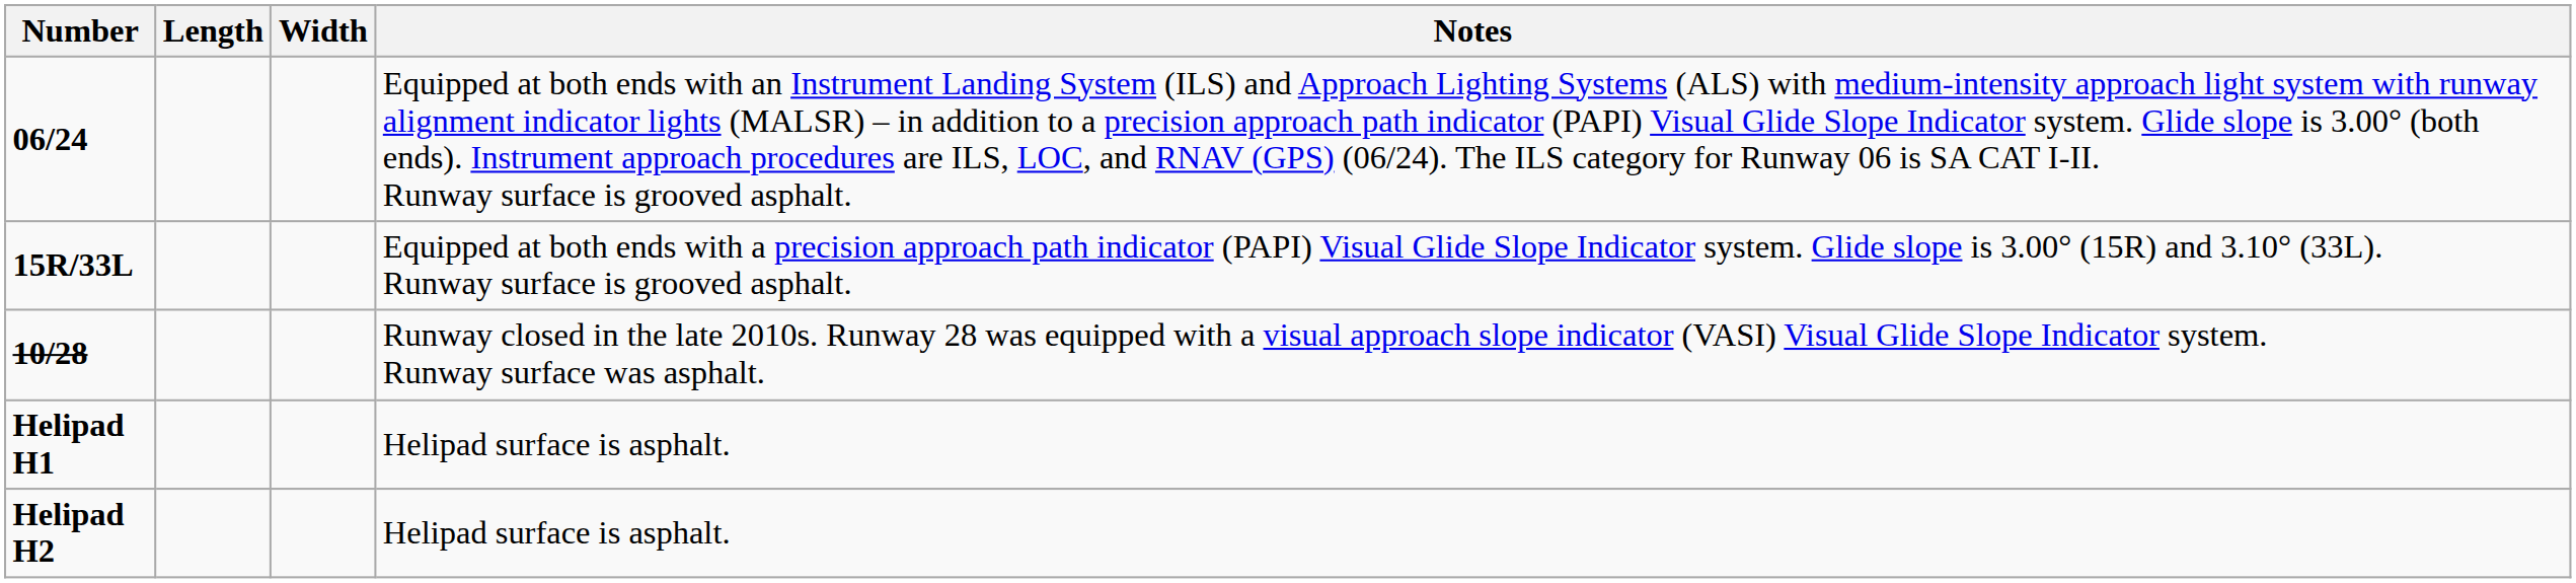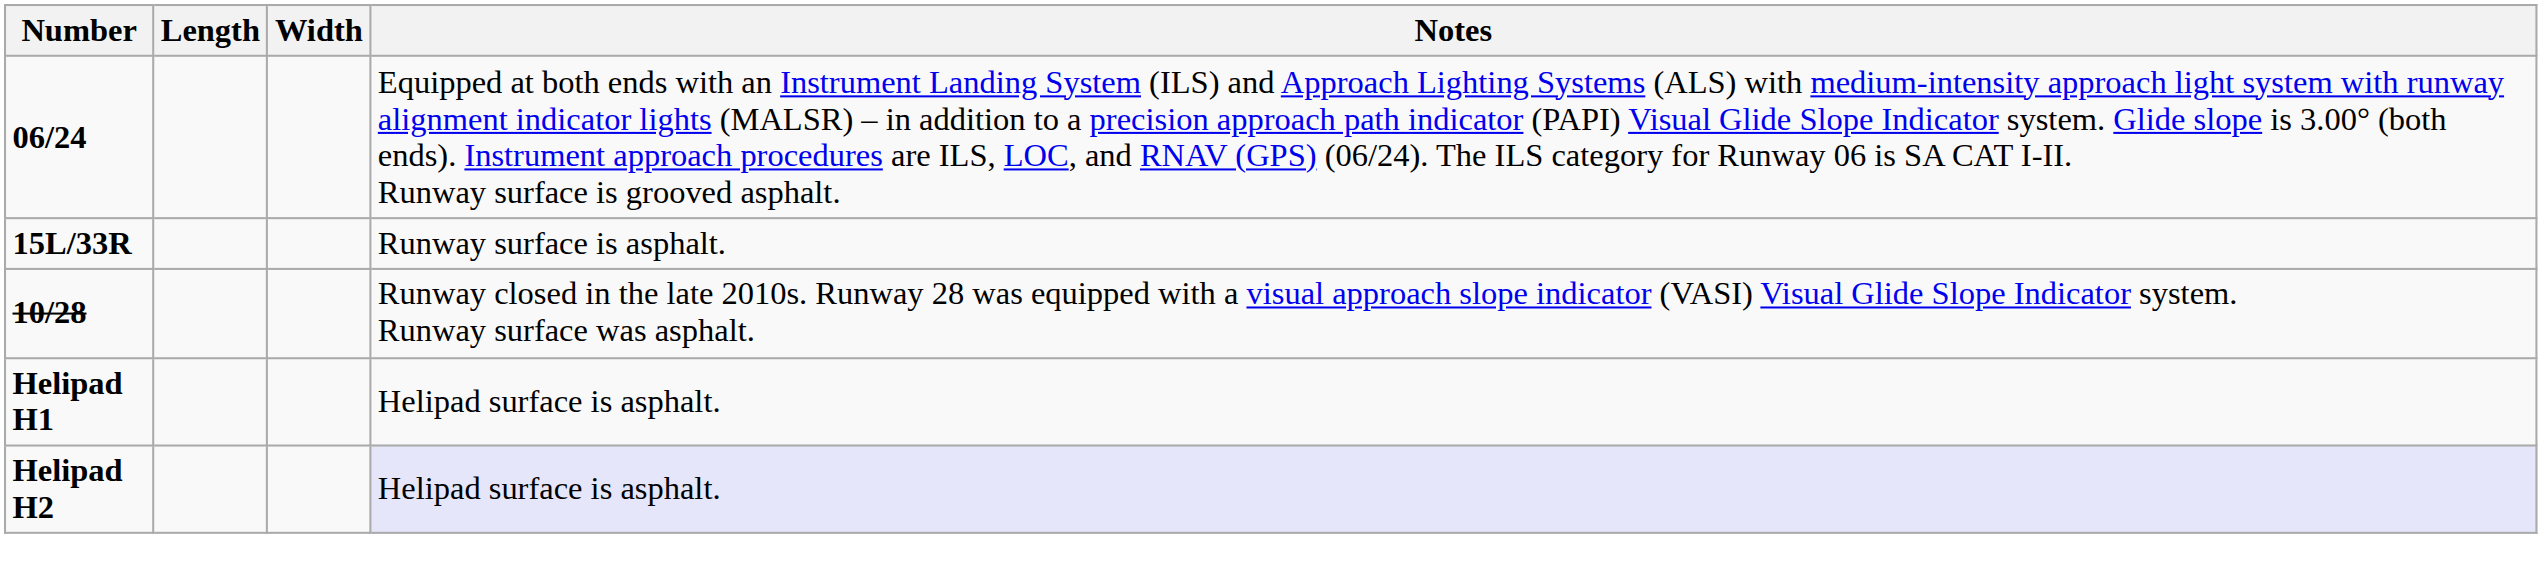- row: 15R/33L | Equipped at both ends with a precision approach path indicator (PAPI) Visual Glide Slope Indicator system. Glide slope is 3.00° (15R) and 3.10° (33L). Runway surface is grooved asphalt.
+ row: 15L/33R | Runway surface is asphalt.
Helipad H2 | Notes: no background -> lavender background
